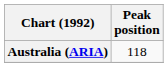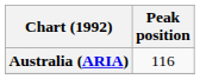Australia (ARIA) | Peak position: 118 -> 116
